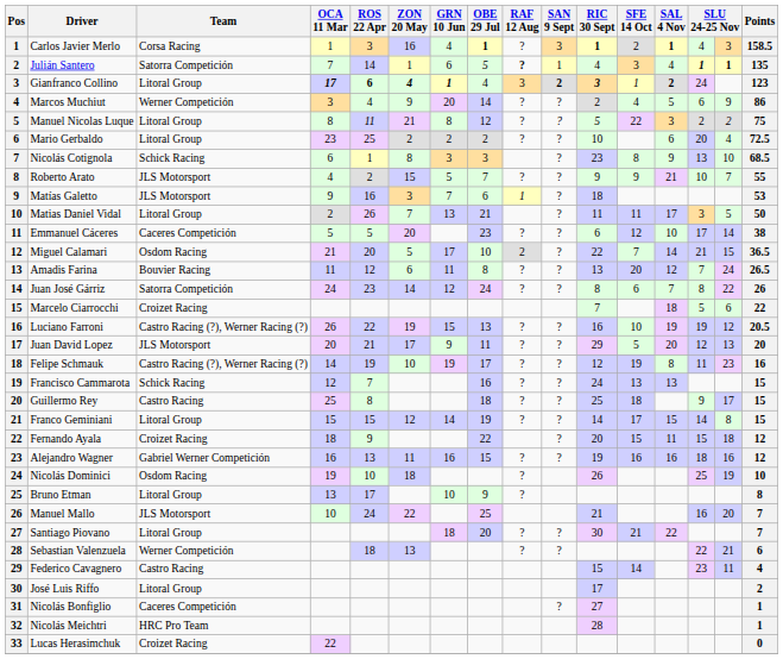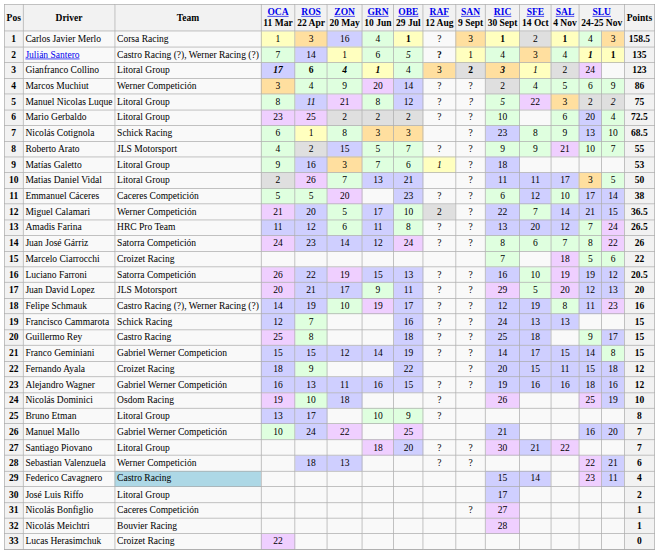Julián Santero | Team: Satorra Competición -> Castro Racing (?), Werner Racing (?)
Gianfranco Collino | SAL 4 Nov: bold -> normal
Matías Galetto | Team: JLS Motorsport -> Litoral Group
Miguel Calamari | Team: Osdom Racing -> Werner Competición
Amadis Farina | Team: Bouvier Racing -> HRC Pro Team
Luciano Farroni | Team: Castro Racing (?), Werner Racing (?) -> Satorra Competición
Franco Geminiani | Team: Litoral Group -> Gabriel Werner Competicion
Manuel Mallo | Team: JLS Motorsport -> Gabriel Werner Competición
Federico Cavagnero | Team: no background -> lightblue background
Nicolás Meichtri | Team: HRC Pro Team -> Bouvier Racing
